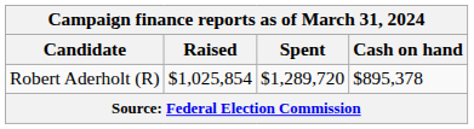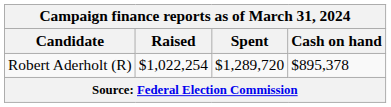Robert Aderholt (R) | Raised: $1,025,854 -> $1,022,254
